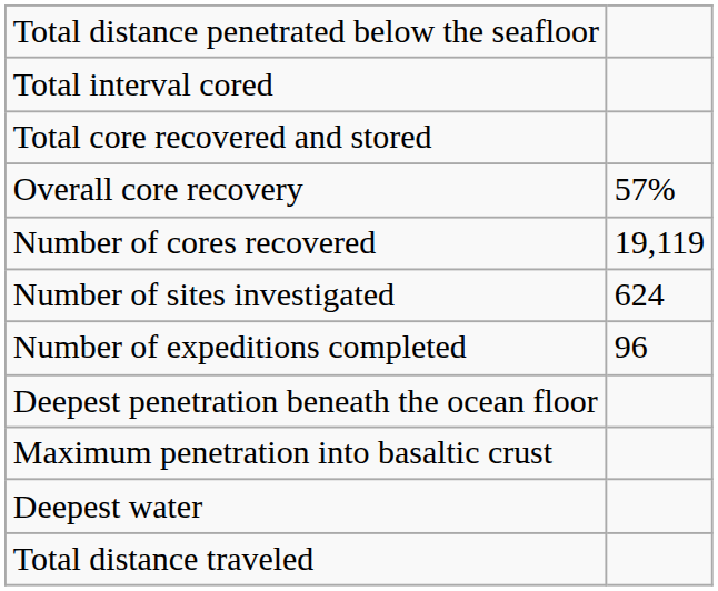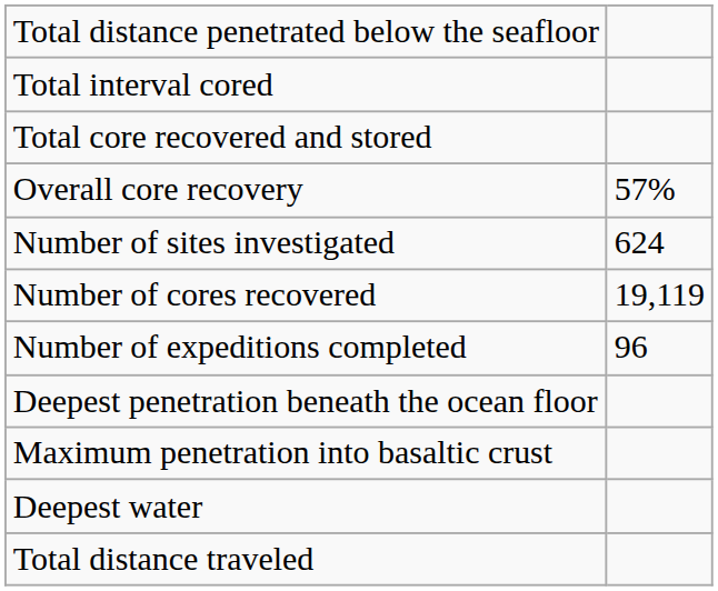rows swapped: Number of cores recovered <-> Number of sites investigated
